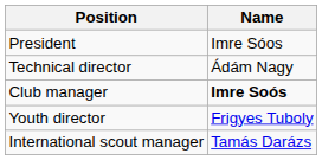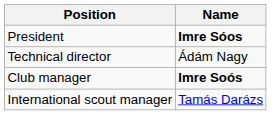President | Name: normal -> bold
- row: Youth director | Frigyes Tuboly
